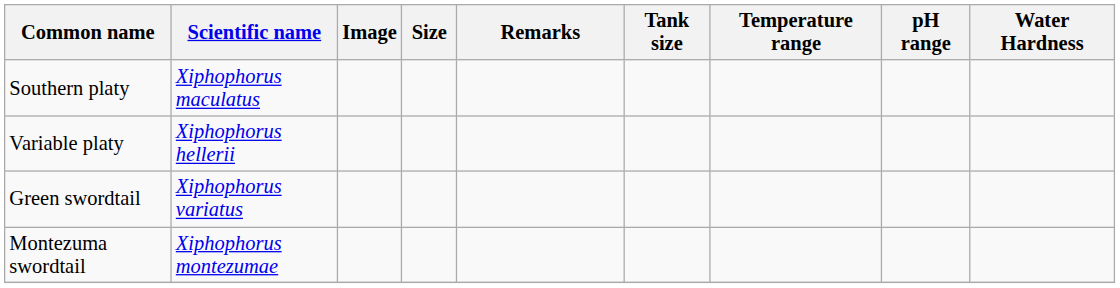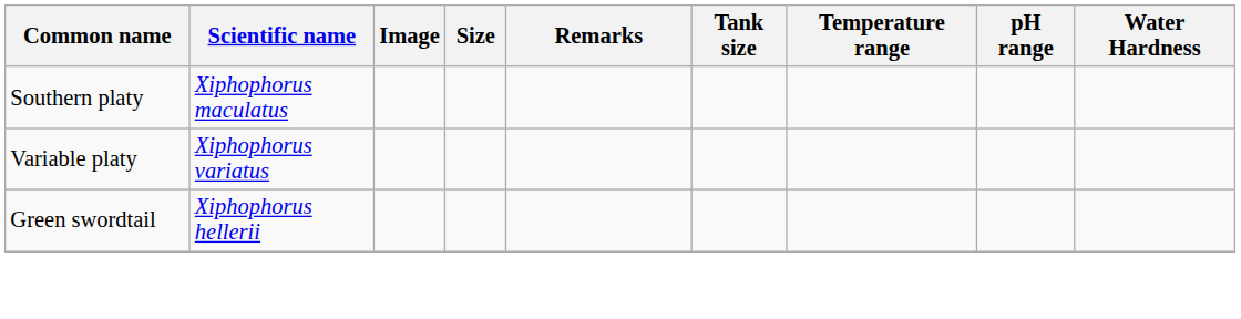Variable platy | Scientific name: Xiphophorus hellerii -> Xiphophorus variatus
Green swordtail | Scientific name: Xiphophorus variatus -> Xiphophorus hellerii
- row: Montezuma swordtail | Xiphophorus montezumae
